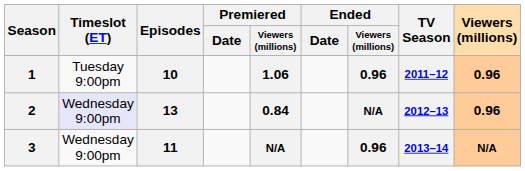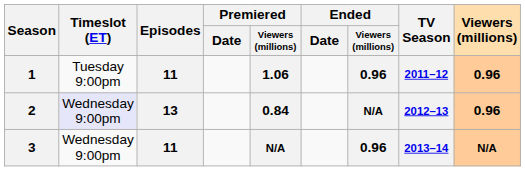1 | Episodes: 10 -> 11
